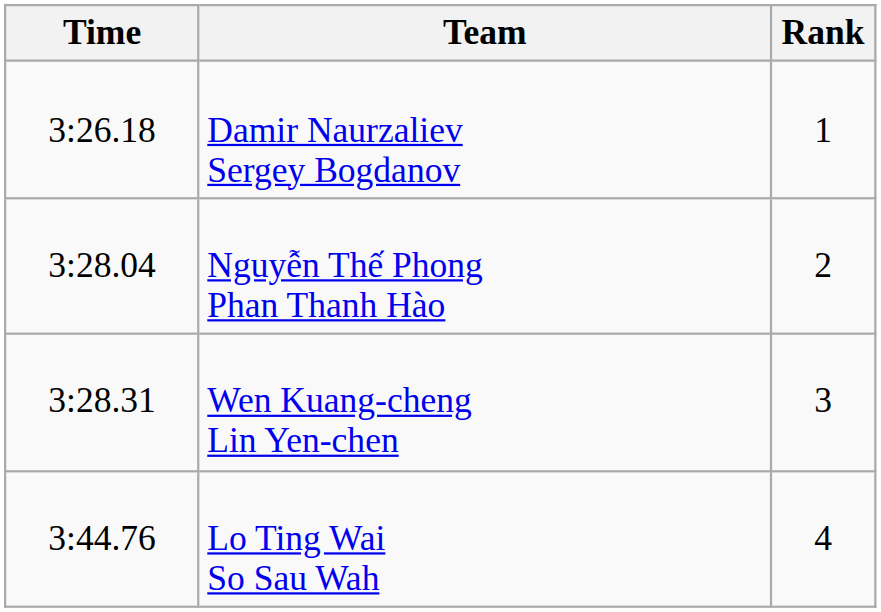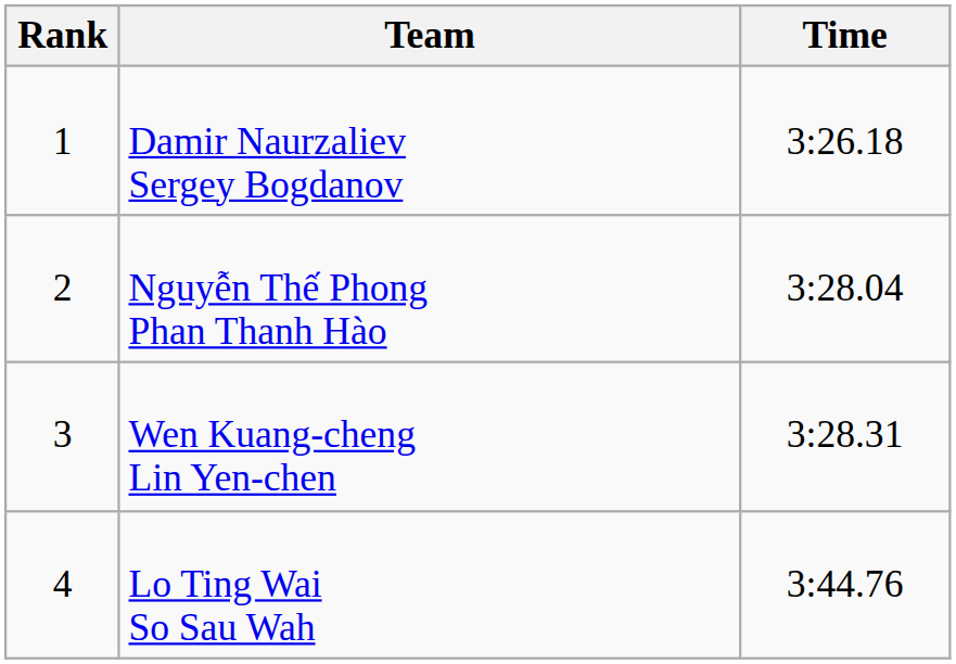columns swapped: Rank <-> Time
